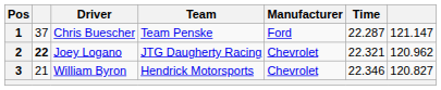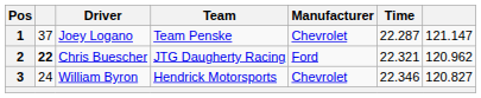1 | Driver: Chris Buescher -> Joey Logano
1 | Manufacturer: Ford -> Chevrolet
2 | Driver: Joey Logano -> Chris Buescher
2 | Manufacturer: Chevrolet -> Ford
3 | column 2: 21 -> 24
